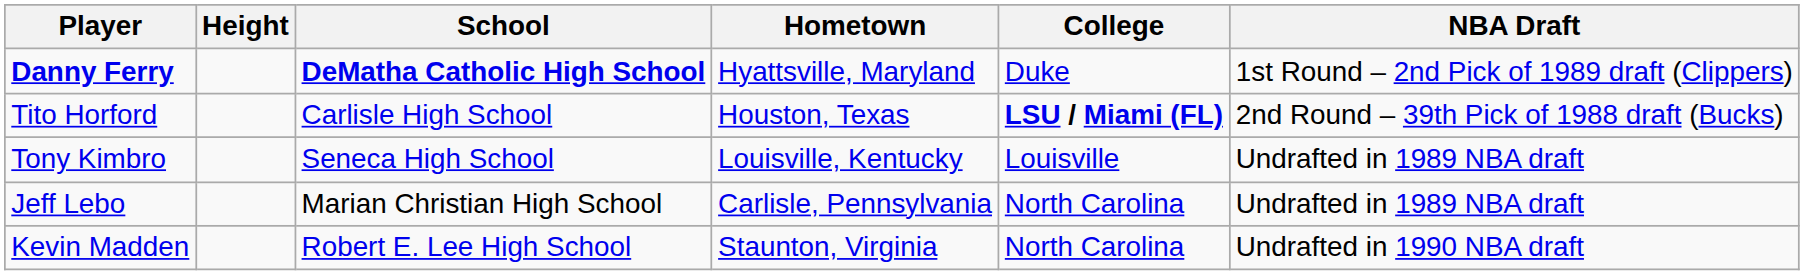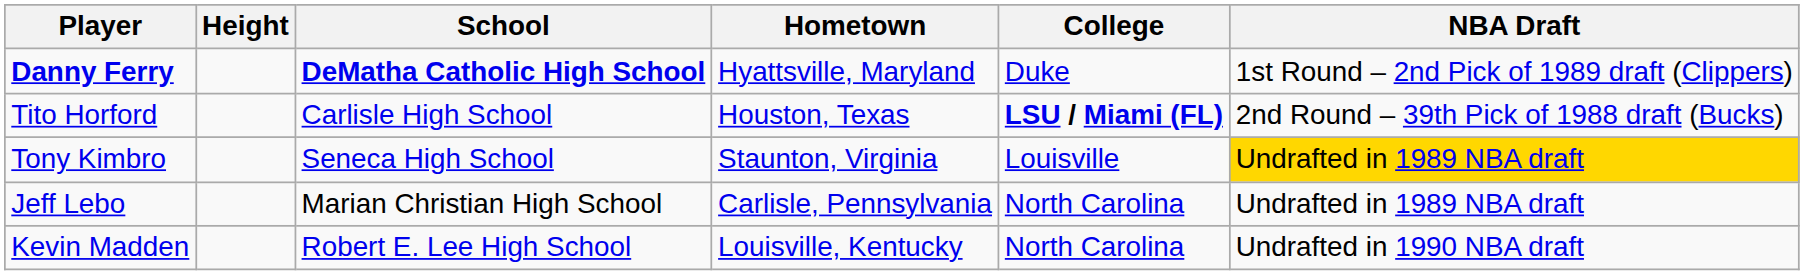Tony Kimbro | Hometown: Louisville, Kentucky -> Staunton, Virginia
Tony Kimbro | NBA Draft: no background -> gold background
Kevin Madden | Hometown: Staunton, Virginia -> Louisville, Kentucky
